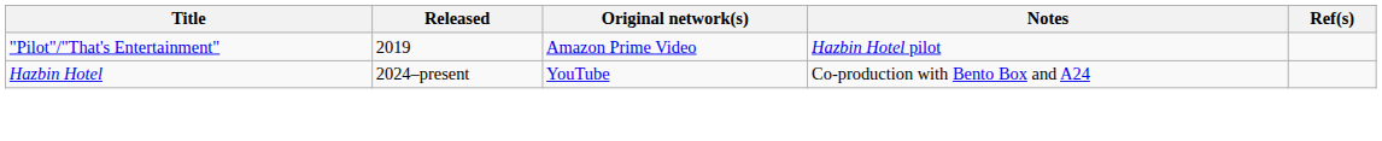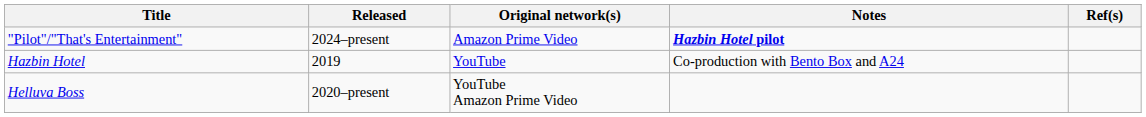"Pilot"/"That's Entertainment" | Released: 2019 -> 2024–present
"Pilot"/"That's Entertainment" | Notes: normal -> bold
Hazbin Hotel | Released: 2024–present -> 2019
+ row: Helluva Boss | 2020–present | YouTube Amazon Prime Video
